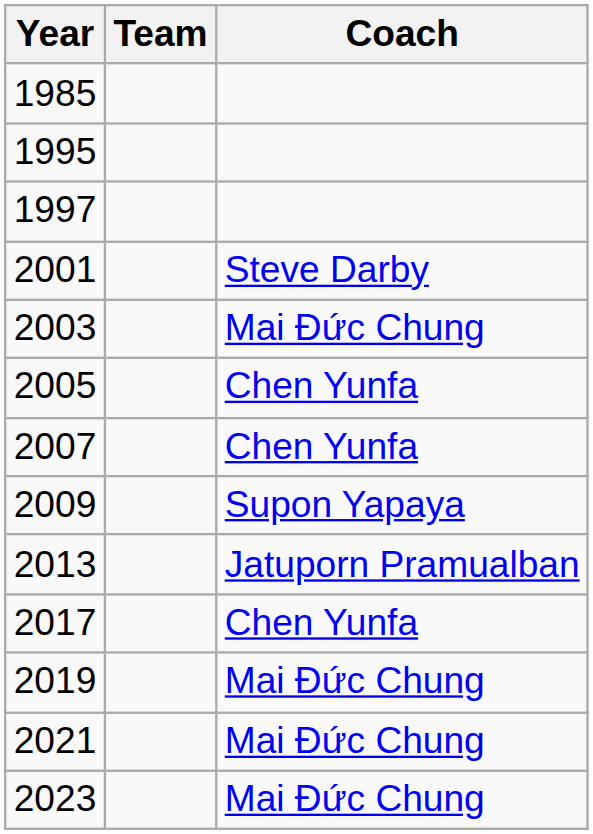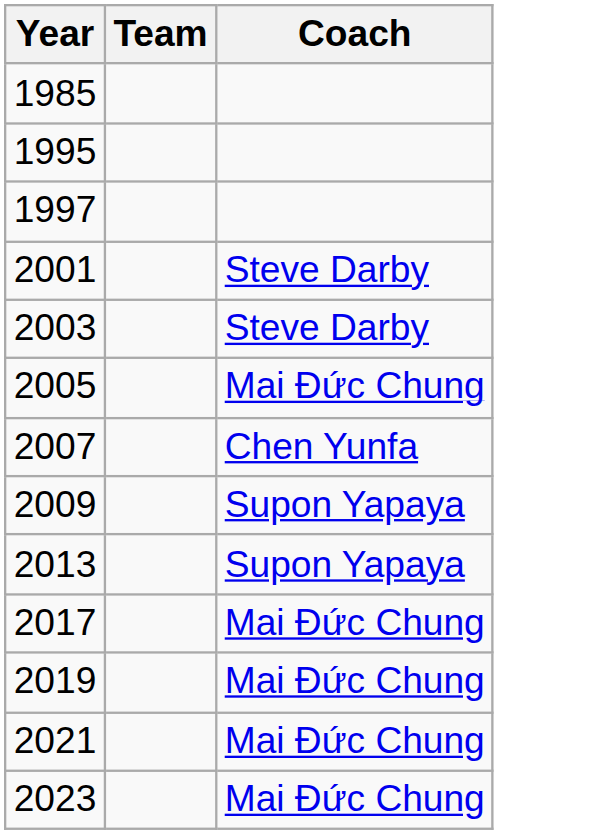2003 | Coach: Mai Đức Chung -> Steve Darby
2005 | Coach: Chen Yunfa -> Mai Đức Chung
2013 | Coach: Jatuporn Pramualban -> Supon Yapaya
2017 | Coach: Chen Yunfa -> Mai Đức Chung
